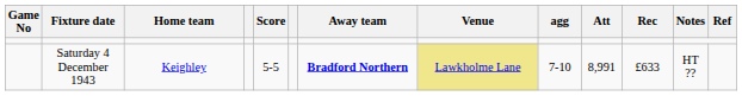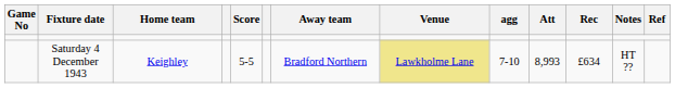Saturday 4 December 1943 | Away team: bold -> normal
Saturday 4 December 1943 | Att: 8,991 -> 8,993
Saturday 4 December 1943 | Rec: £633 -> £634
